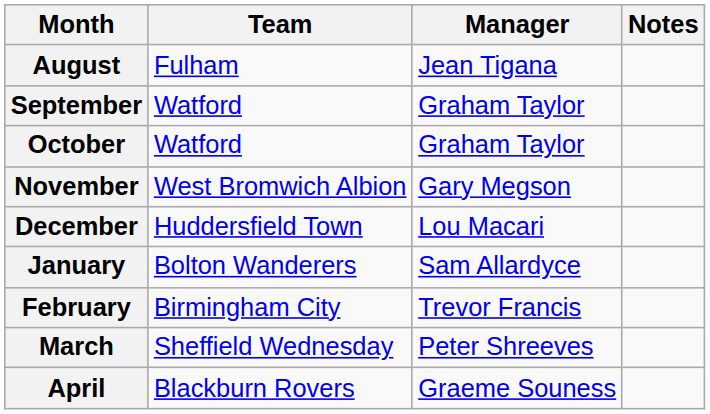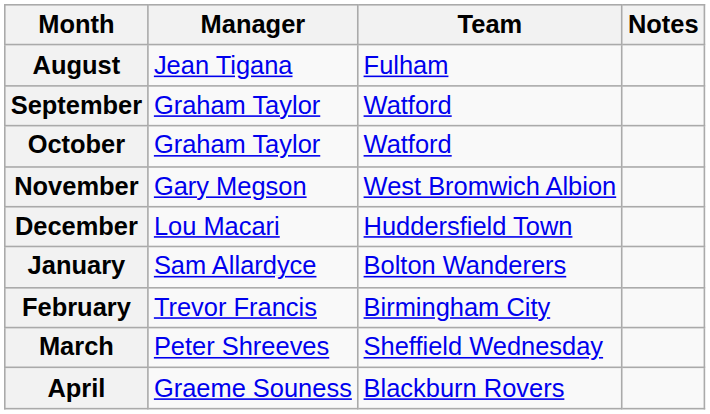columns swapped: Manager <-> Team
